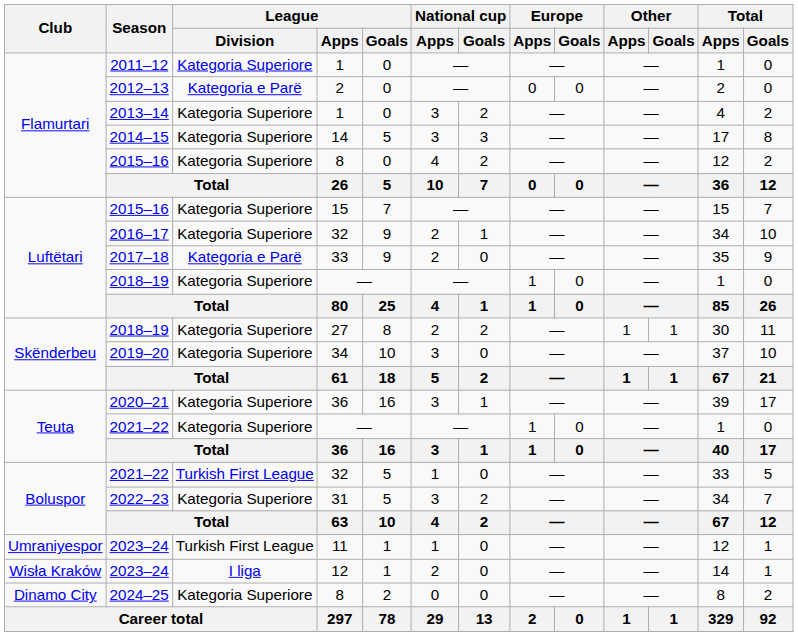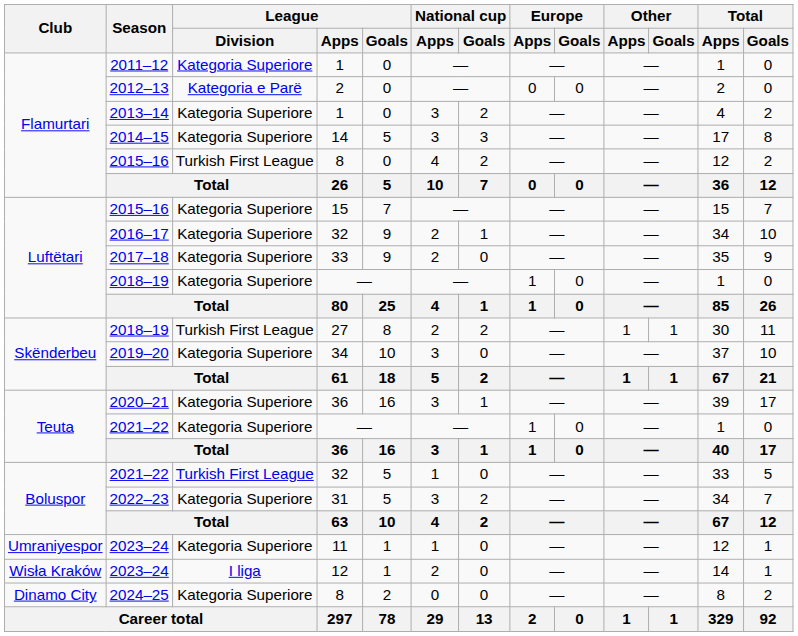2015–16 / 8 | League / Division: Kategoria Superiore -> Turkish First League
2017–18 | League / Division: Kategoria e Parë -> Kategoria Superiore
2018–19 / 27 | League / Division: Kategoria Superiore -> Turkish First League
2023–24 / 11 | League / Division: Turkish First League -> Kategoria Superiore
